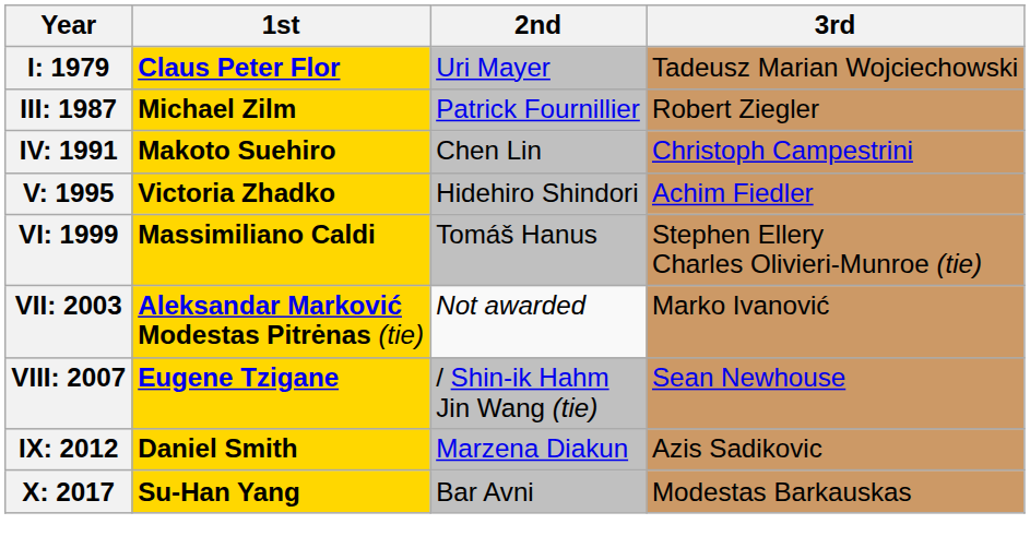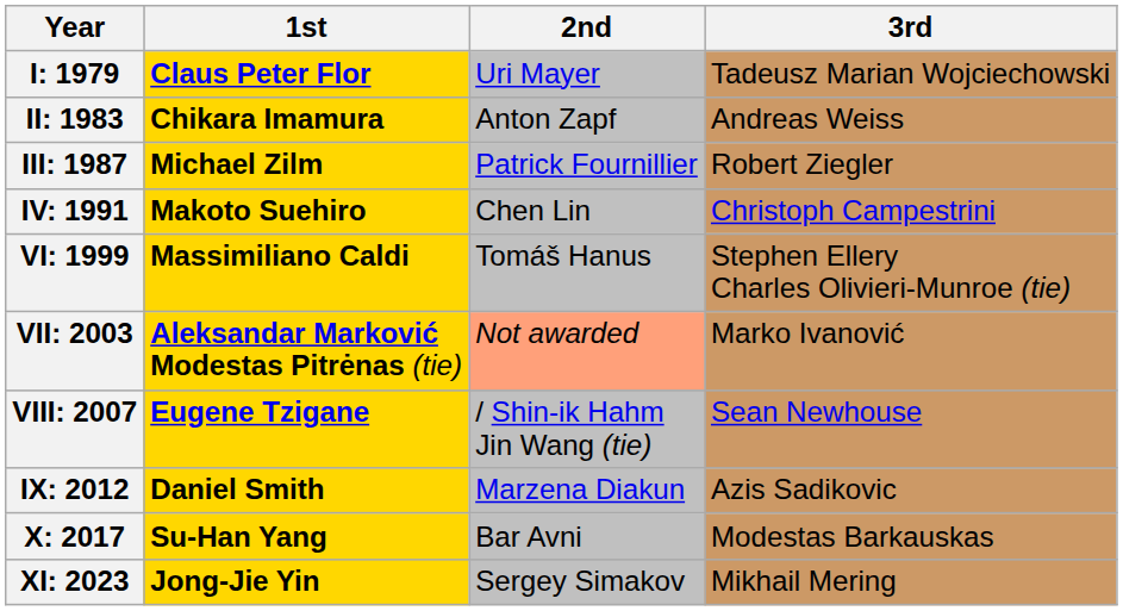+ row: II: 1983 | Chikara Imamura | Anton Zapf | Andreas Weiss
- row: V: 1995 | Victoria Zhadko | Hidehiro Shindori | Achim Fiedler
VII: 2003 | 2nd: no background -> lightsalmon background
+ row: XI: 2023 | Jong-Jie Yin | Sergey Simakov | Mikhail Mering
